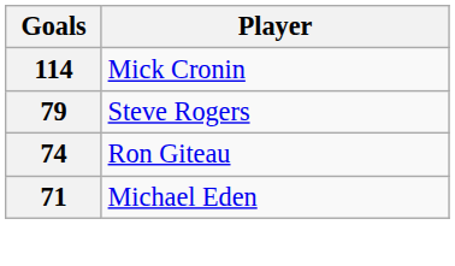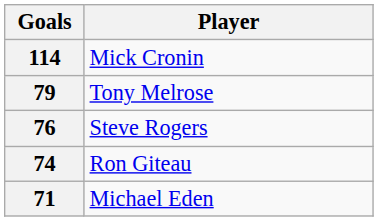+ row: 79 | Tony Melrose
Steve Rogers | Goals: 79 -> 76
